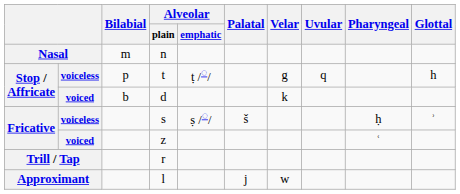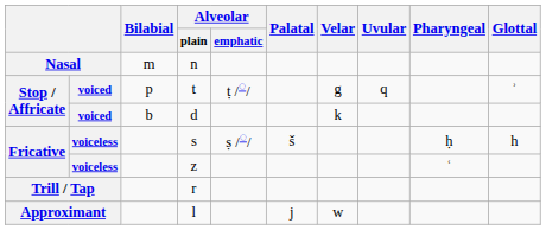t | column 2: voiceless -> voiced
t | Glottal: h -> ʾ
s | Glottal: ʾ -> h
z | column 2: voiced -> voiceless
